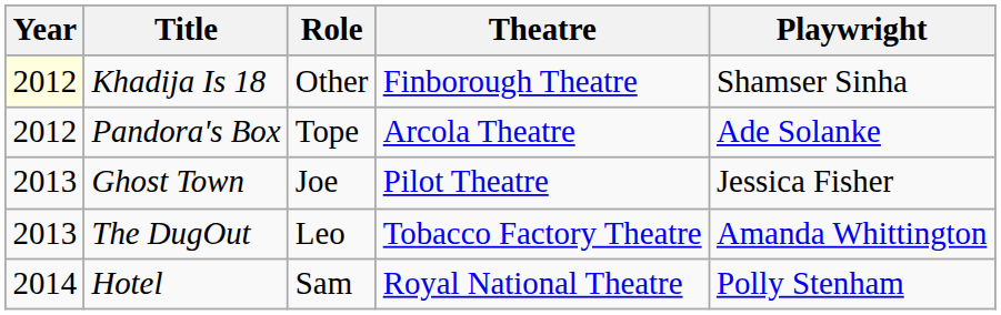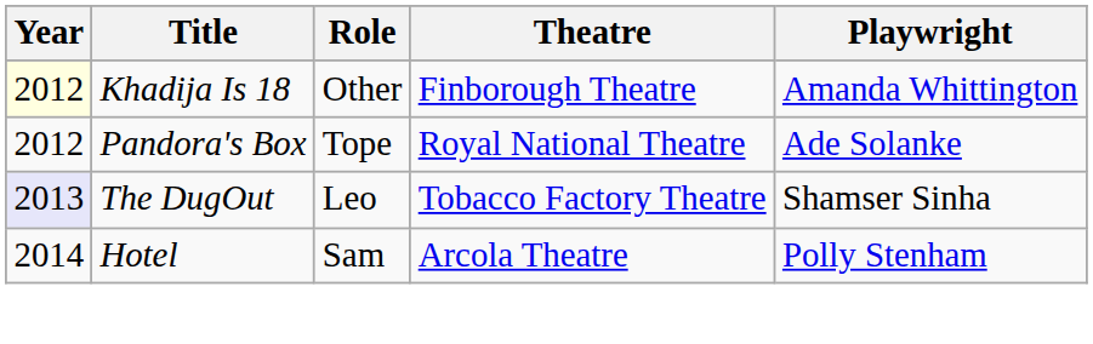Khadija Is 18 | Playwright: Shamser Sinha -> Amanda Whittington
Pandora's Box | Theatre: Arcola Theatre -> Royal National Theatre
- row: 2013 | Ghost Town | Joe | Pilot Theatre | Jessica Fisher
The DugOut | Year: no background -> lavender background
The DugOut | Playwright: Amanda Whittington -> Shamser Sinha
Hotel | Theatre: Royal National Theatre -> Arcola Theatre
